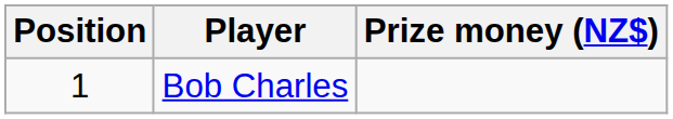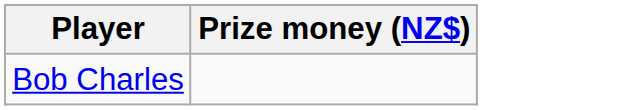- column: Position | 1
